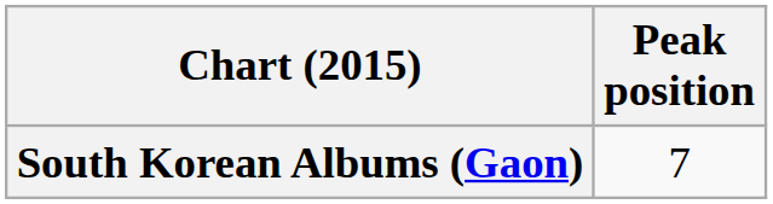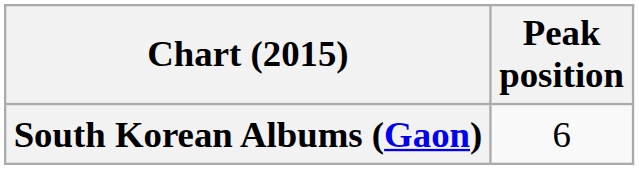South Korean Albums (Gaon) | Peak position: 7 -> 6
